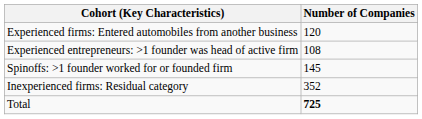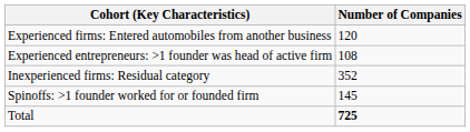rows swapped: Spinoffs: >1 founder worked for or founded firm <-> Inexperienced firms: Residual category
